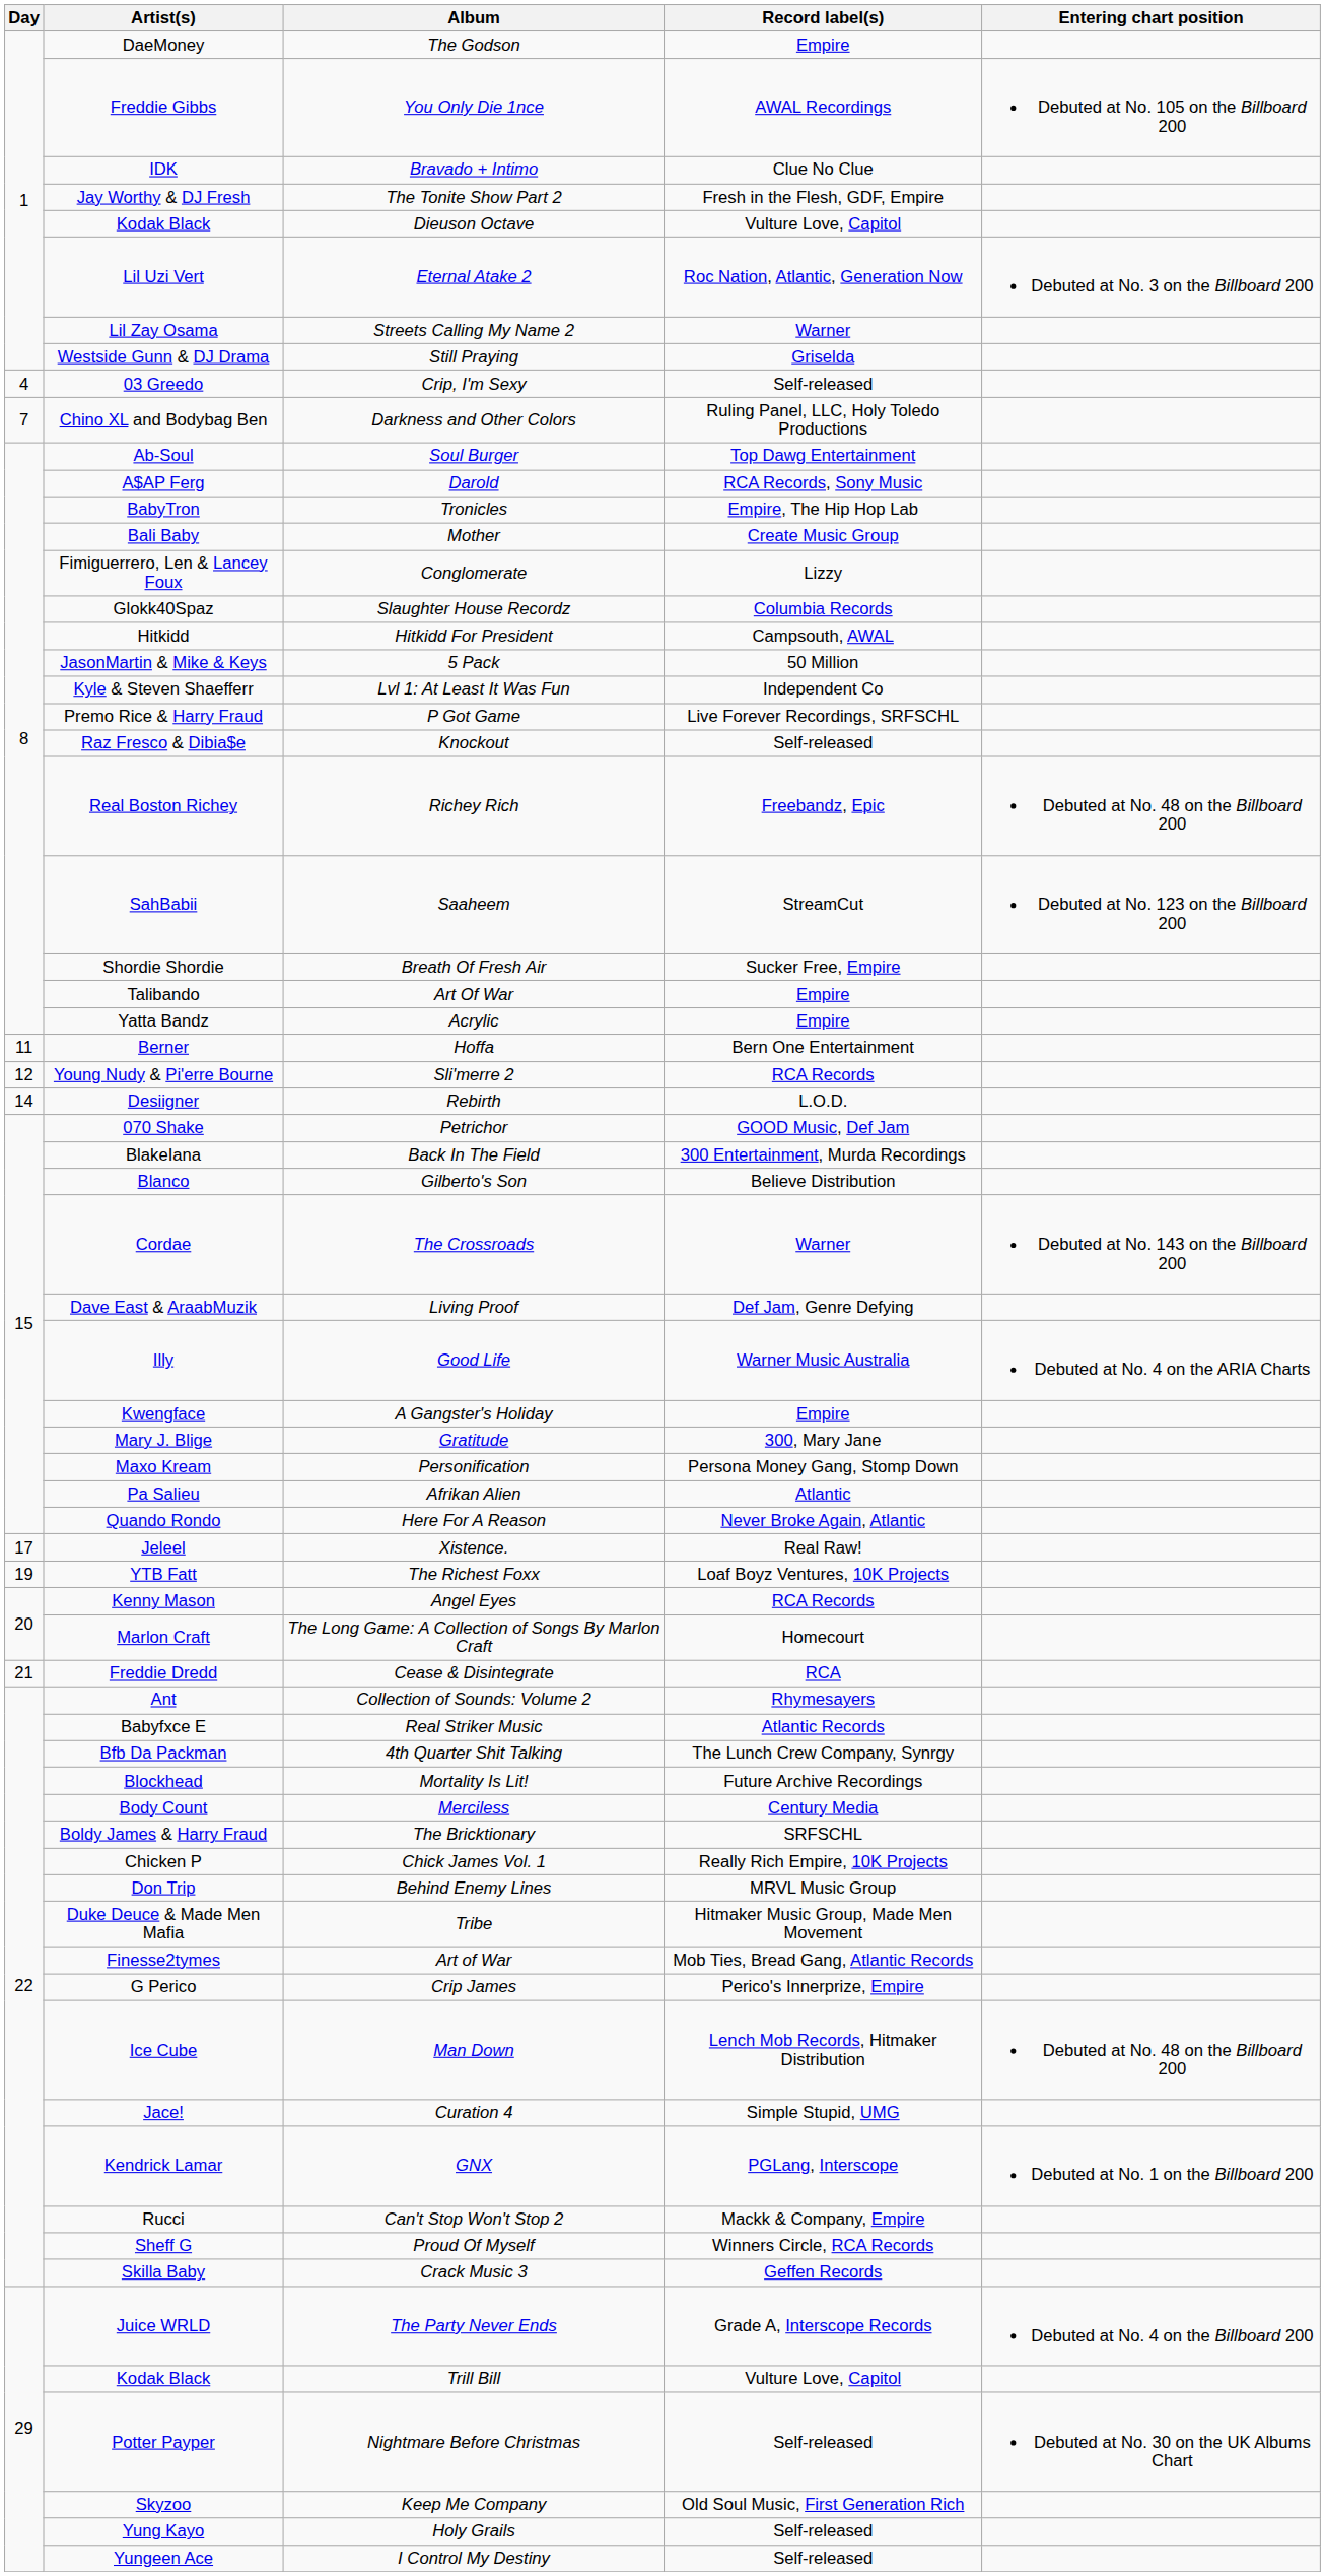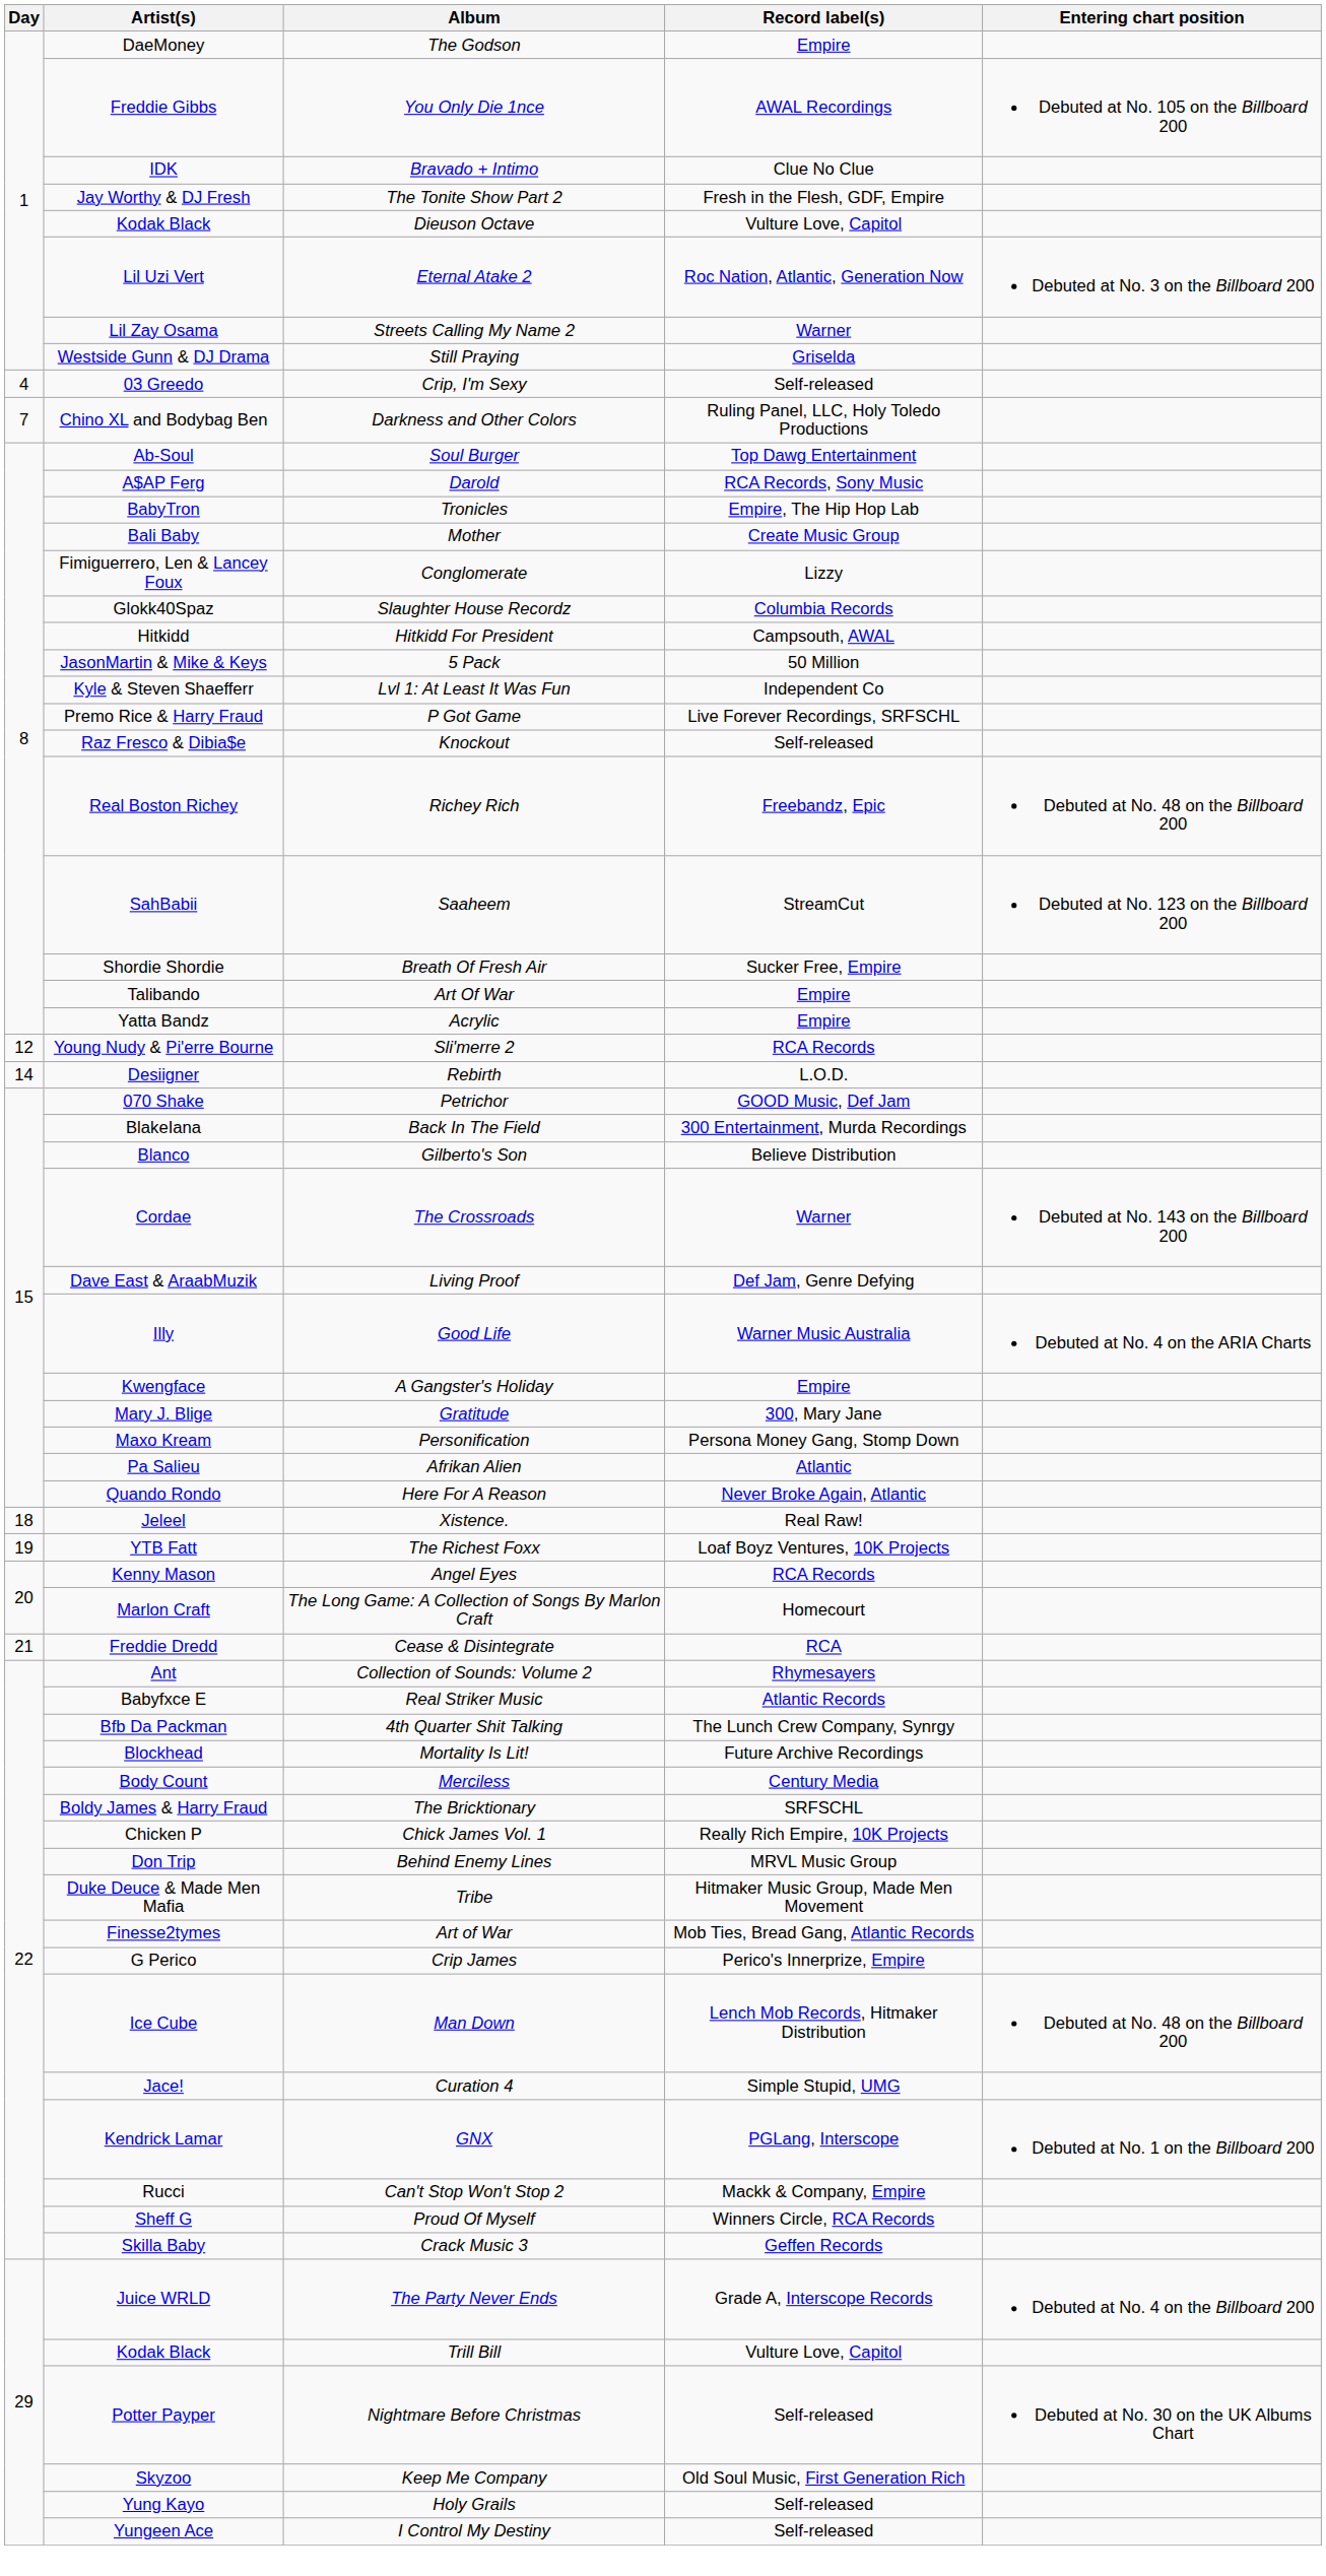- row: 11 | Berner | Hoffa | Bern One Entertainment
Xistence. | Day: 17 -> 18
